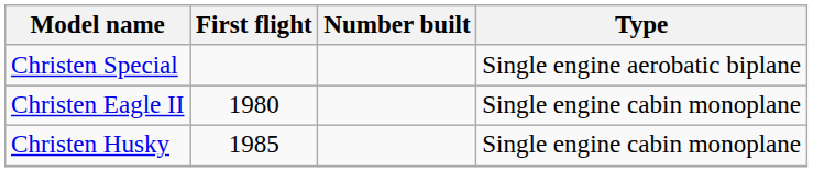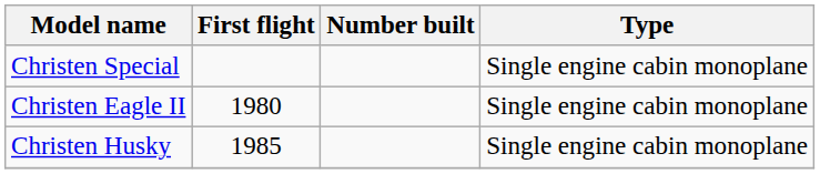Christen Special | Type: Single engine aerobatic biplane -> Single engine cabin monoplane
